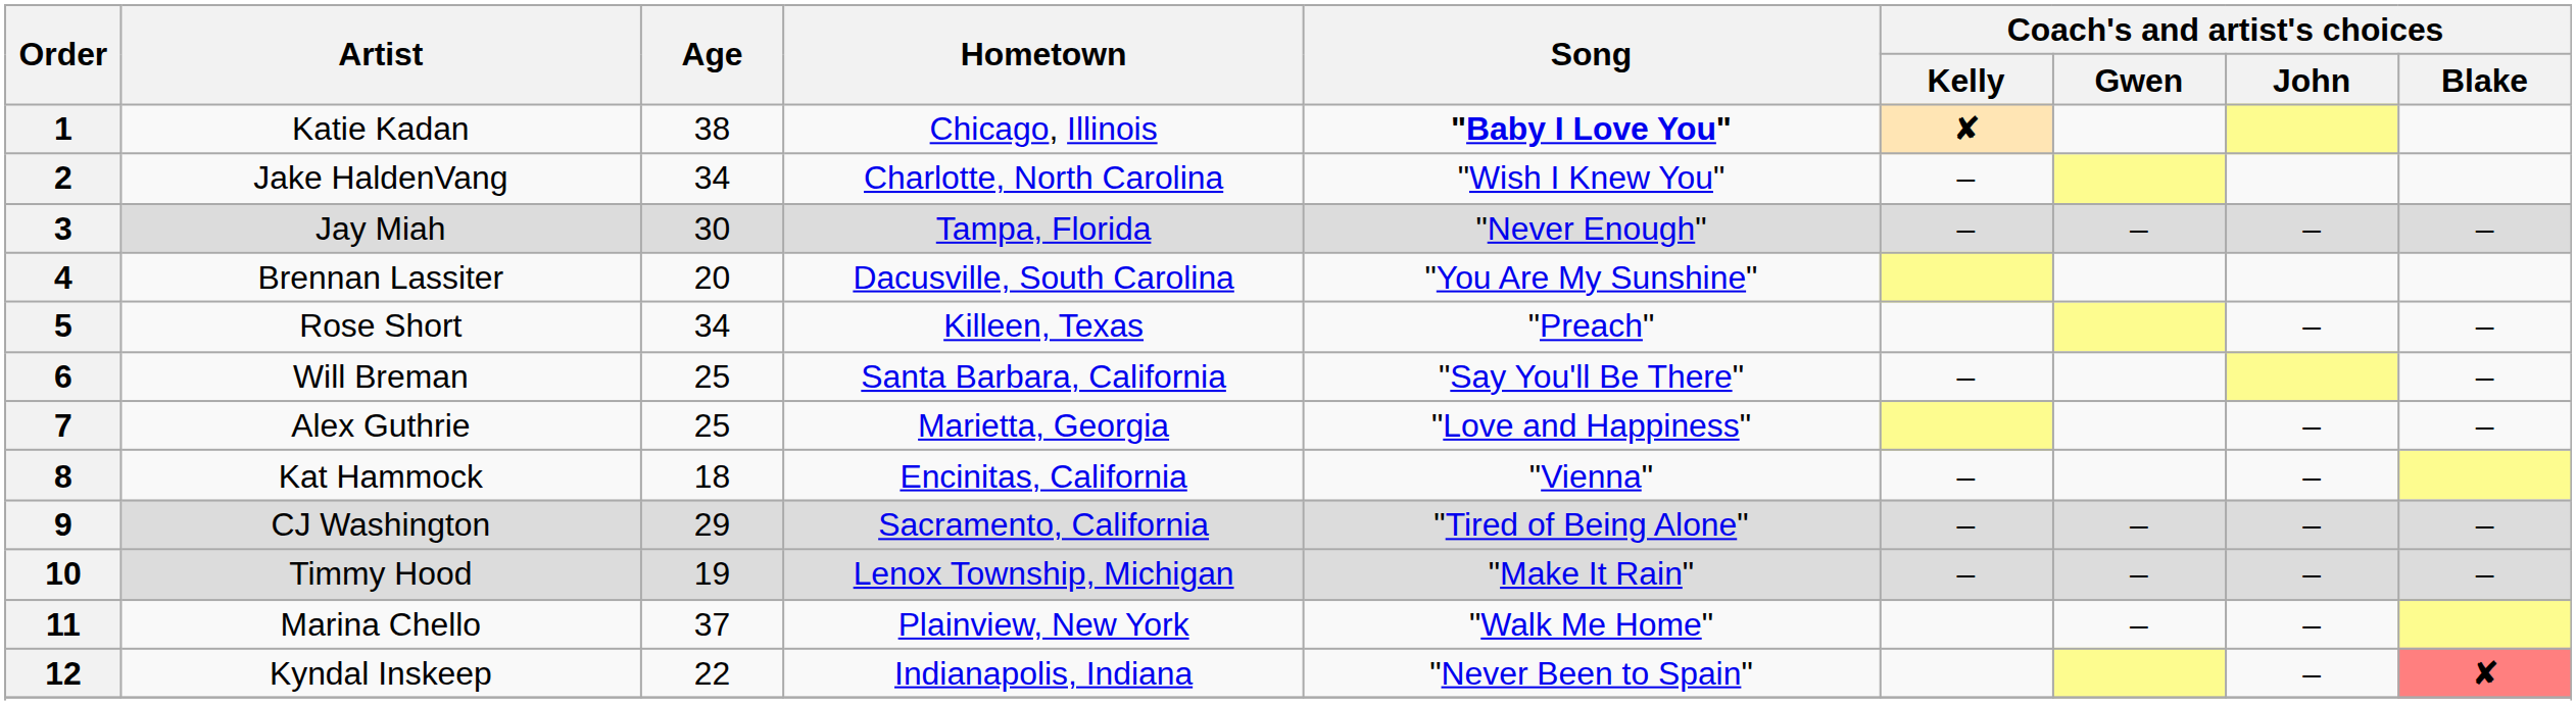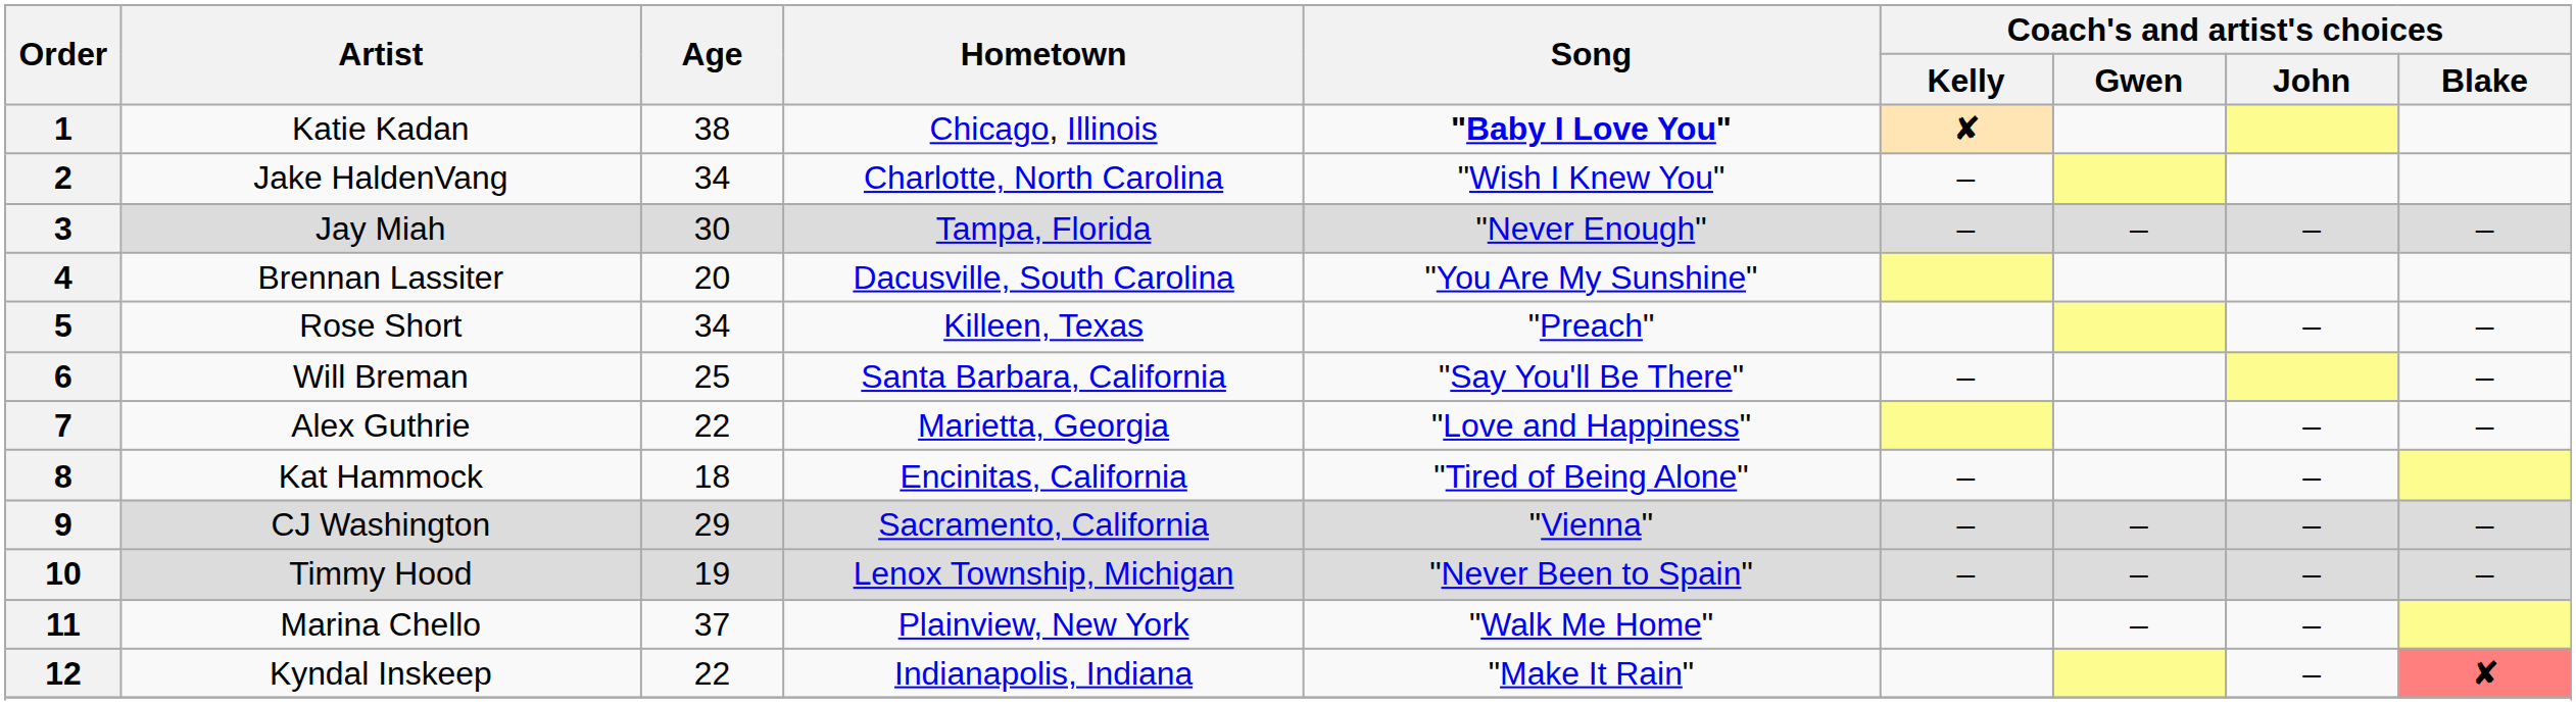7 | Age: 25 -> 22
8 | Song: "Vienna" -> "Tired of Being Alone"
9 | Song: "Tired of Being Alone" -> "Vienna"
10 | Song: "Make It Rain" -> "Never Been to Spain"
12 | Song: "Never Been to Spain" -> "Make It Rain"
